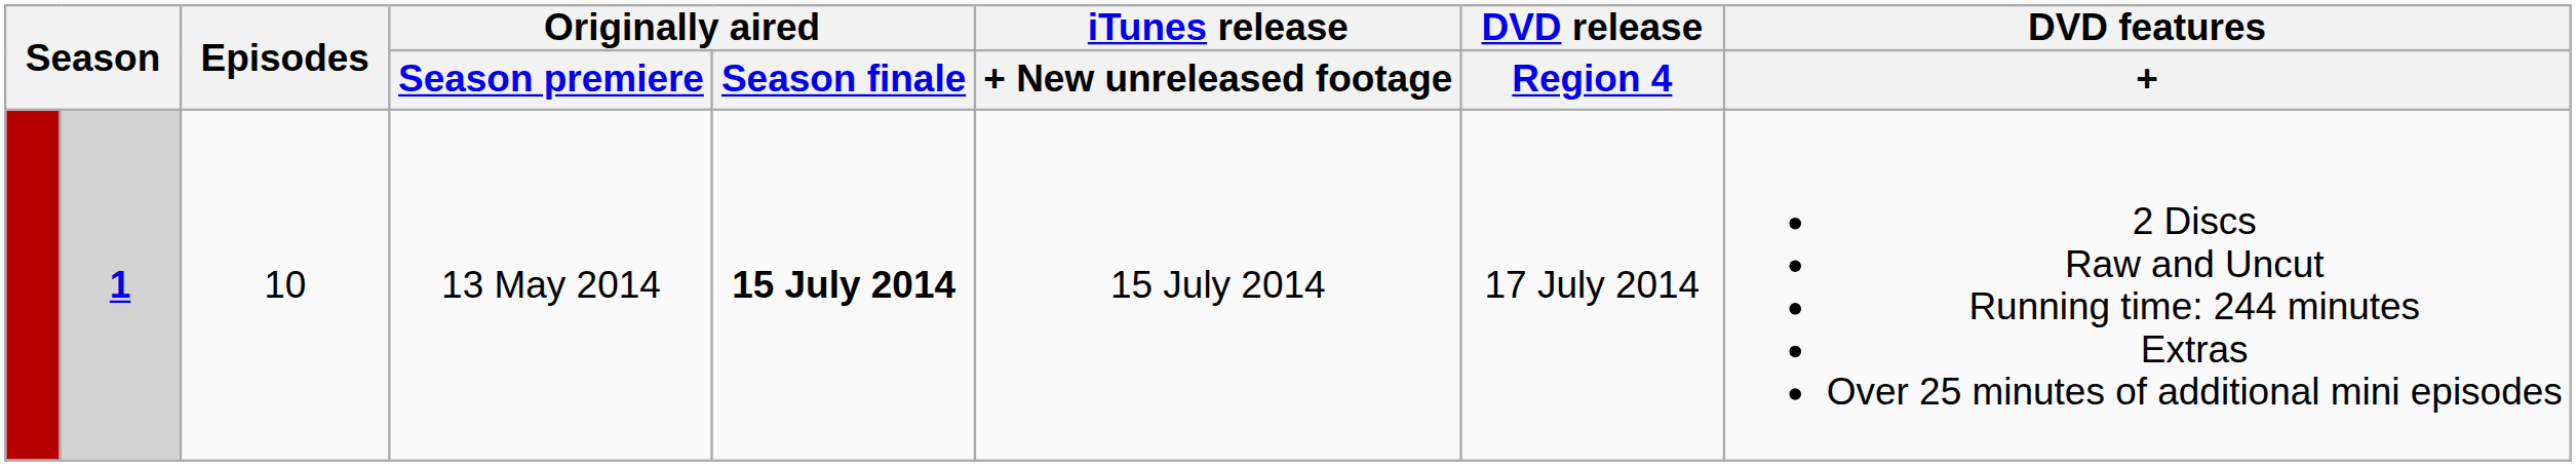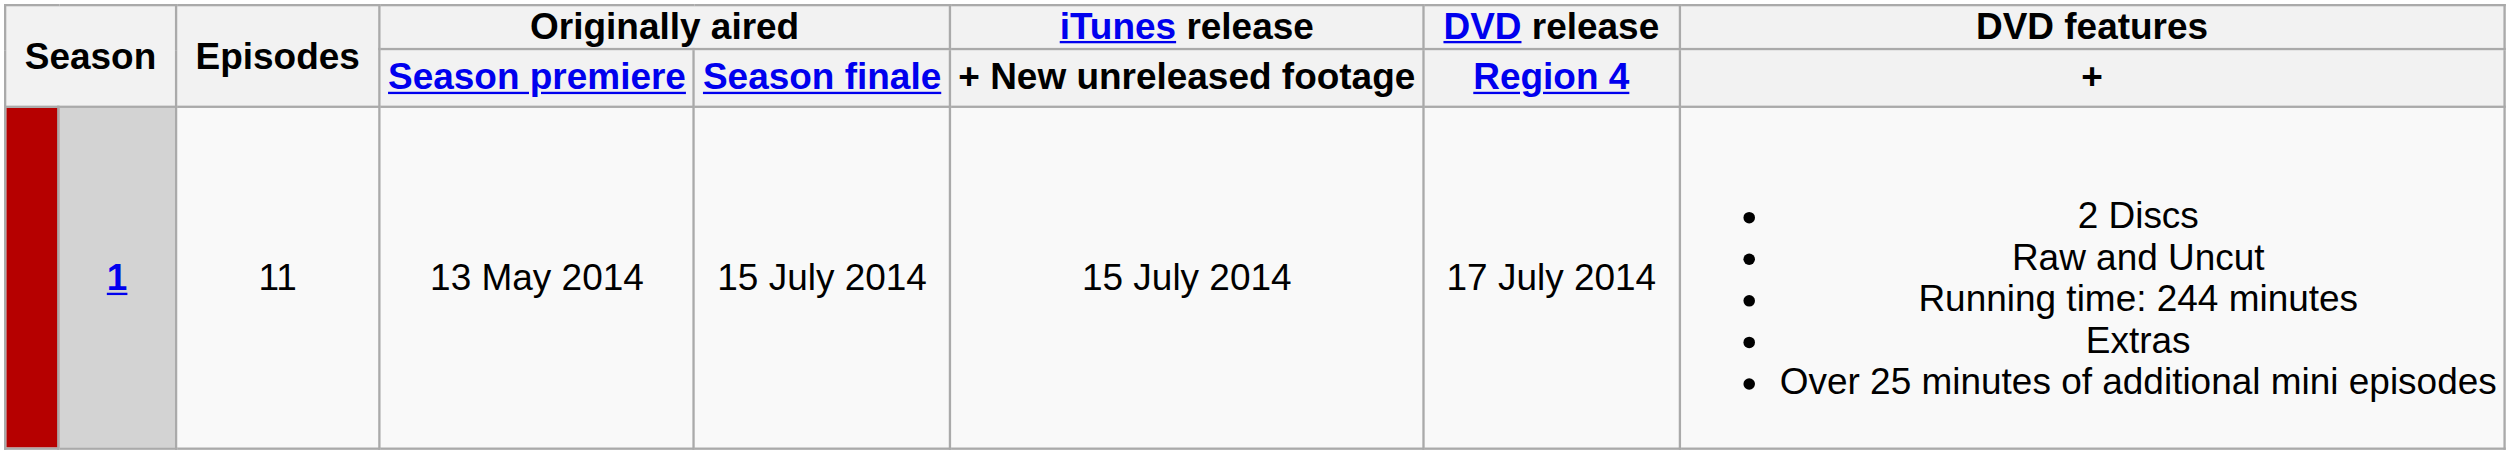13 May 2014 | Episodes: 10 -> 11
13 May 2014 | Originally aired / Season finale: bold -> normal
